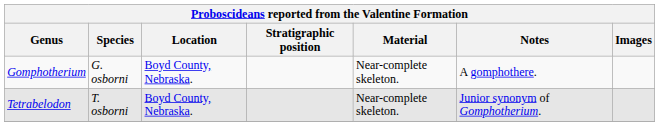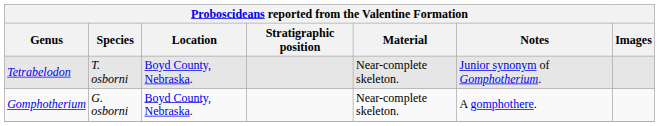rows swapped: Gomphotherium <-> Tetrabelodon
